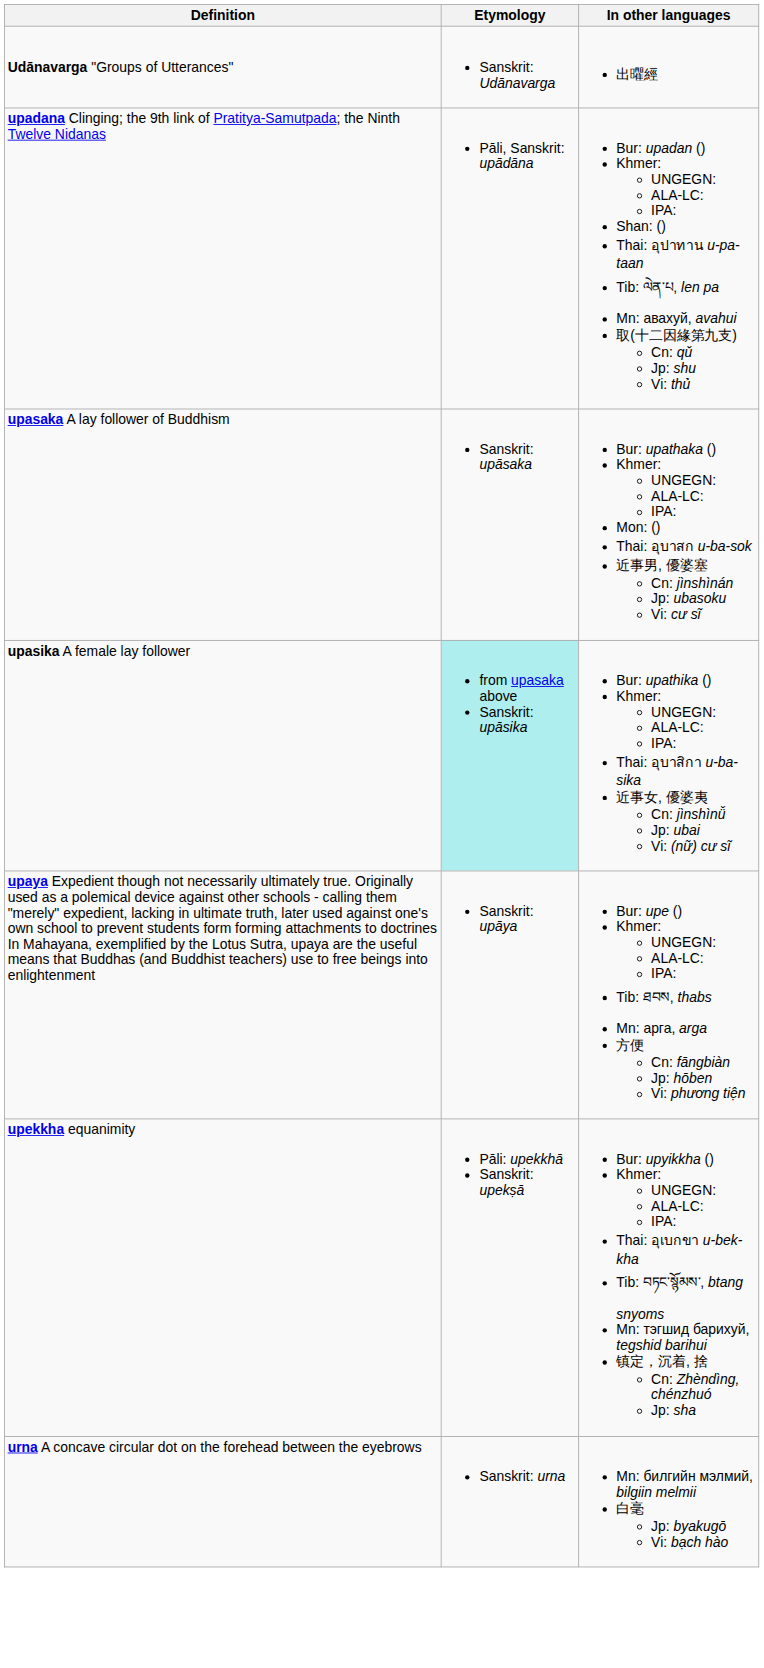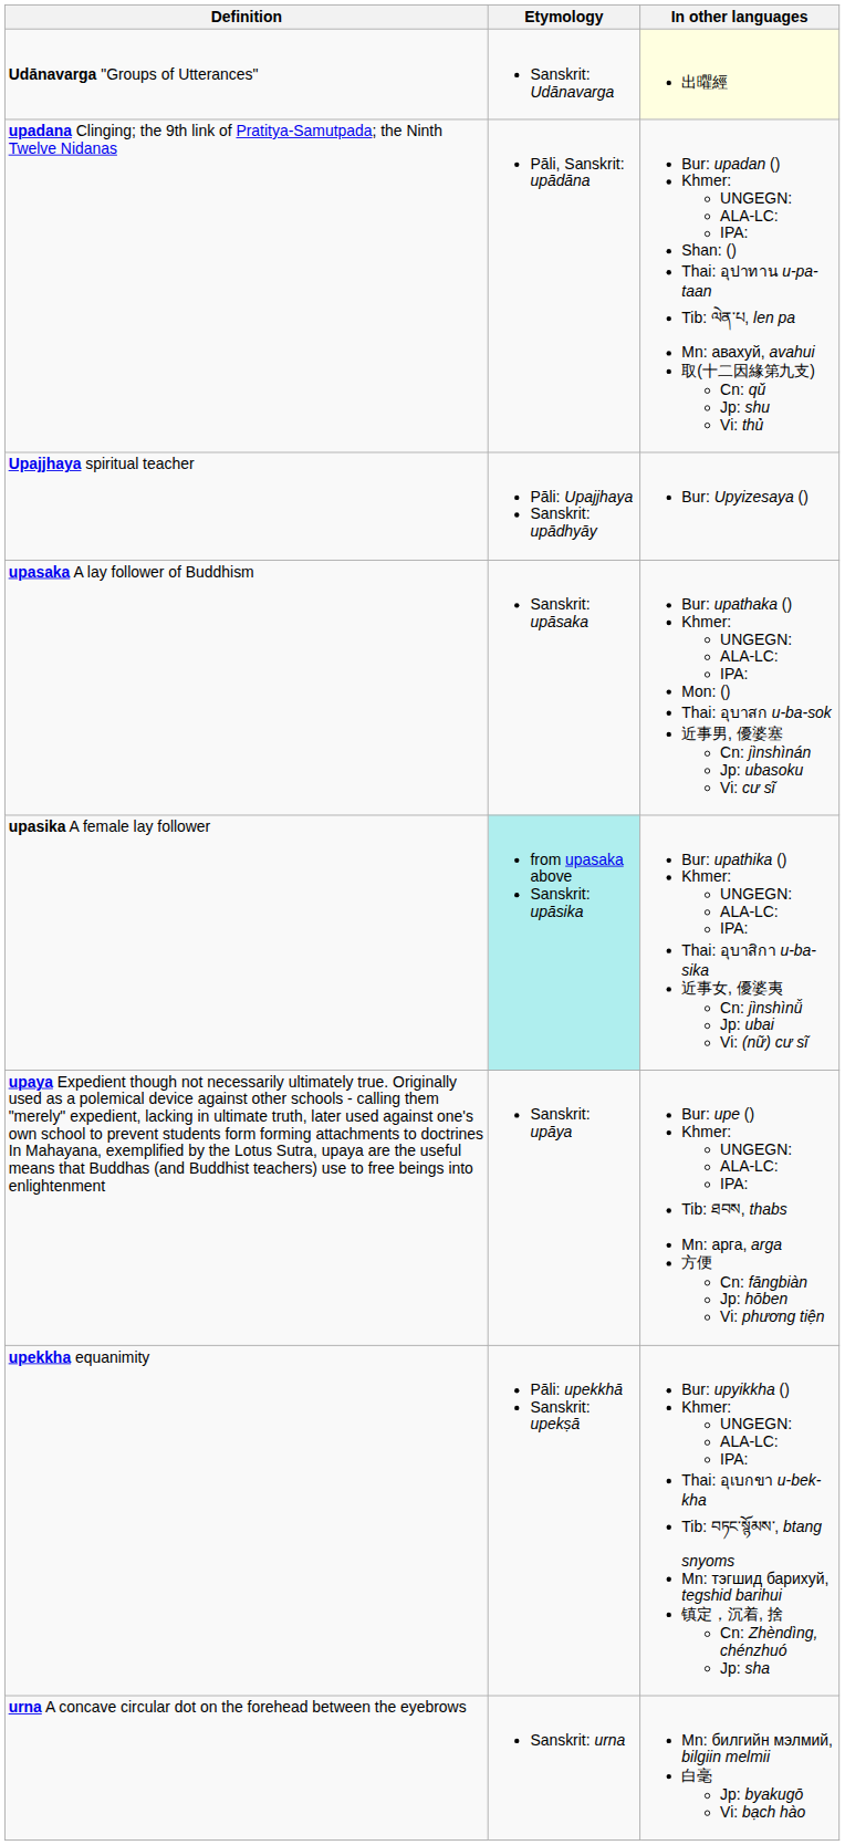Udānavarga "Groups of Utterances" | In other languages: no background -> lightyellow background
+ row: Upajjhaya spiritual teacher | Pāli: Upajjhaya Sanskrit: upādhyāy | Bur: Upyizesaya ()
